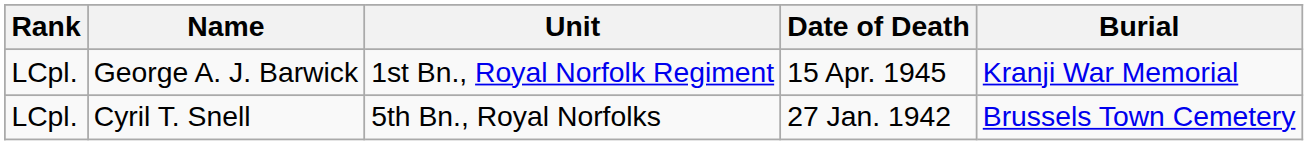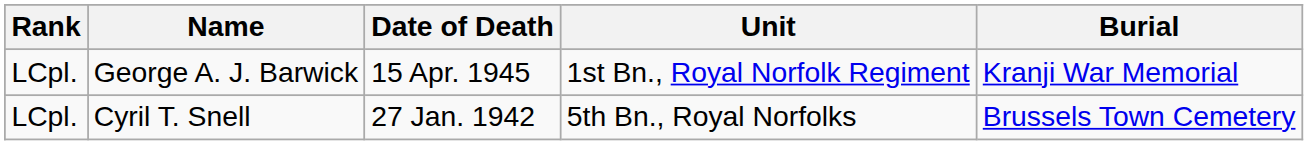columns swapped: Unit <-> Date of Death
